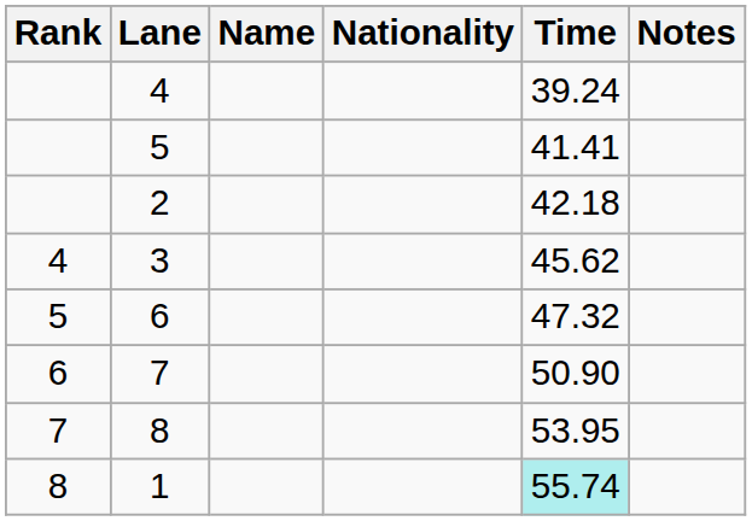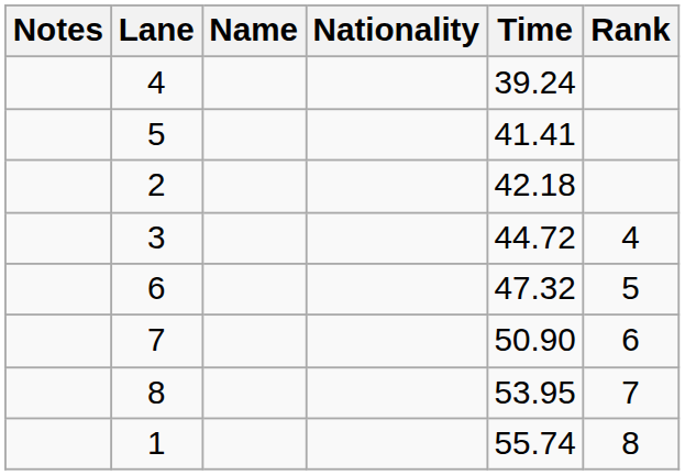columns swapped: Rank <-> Notes
3 | Time: 45.62 -> 44.72
1 | Time: paleturquoise background -> no background
